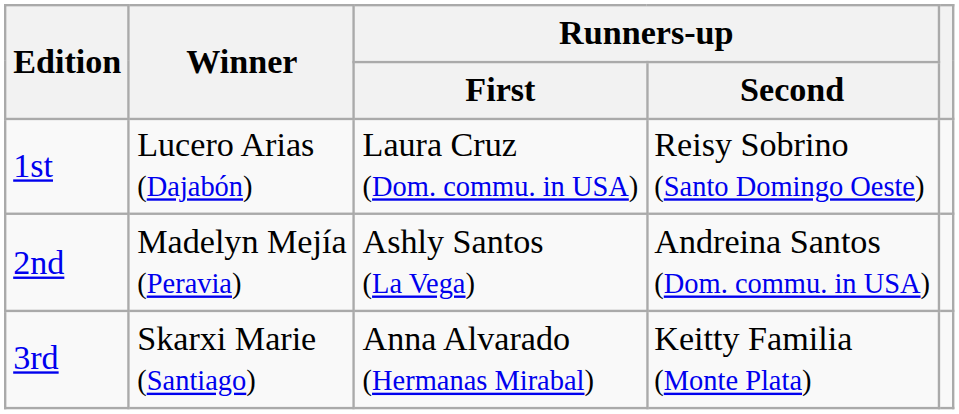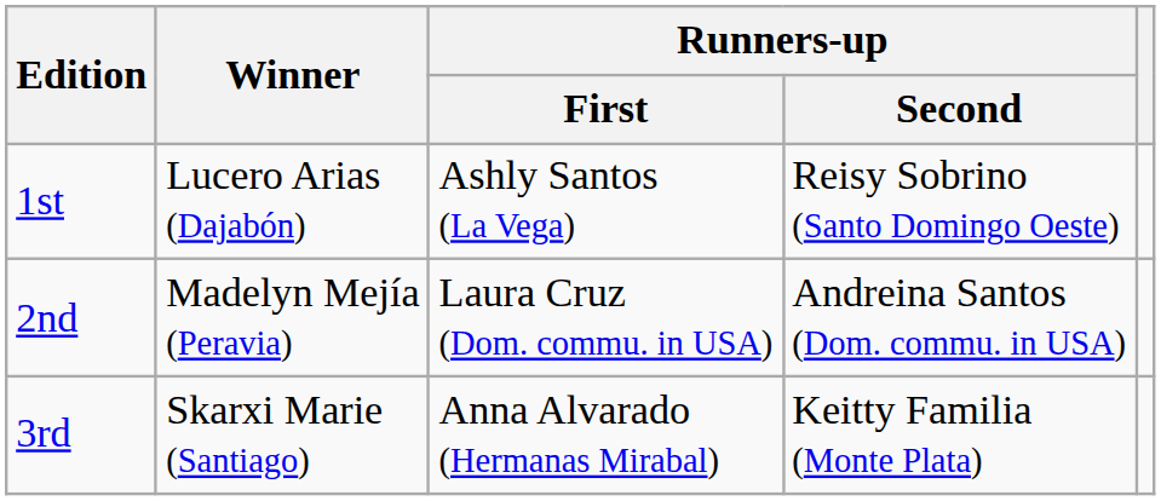1st | Runners-up / First: Laura Cruz (Dom. commu. in USA) -> Ashly Santos (La Vega)
2nd | Runners-up / First: Ashly Santos (La Vega) -> Laura Cruz (Dom. commu. in USA)
